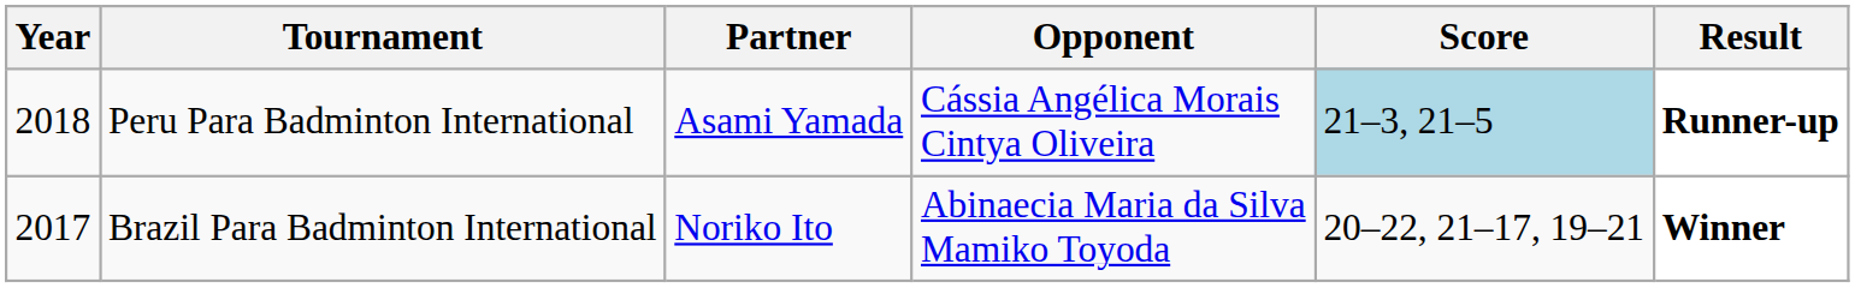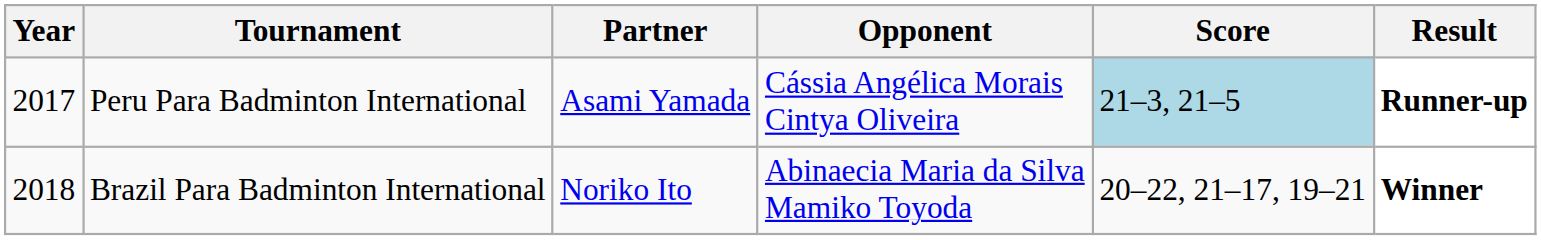Peru Para Badminton International | Year: 2018 -> 2017
Brazil Para Badminton International | Year: 2017 -> 2018
